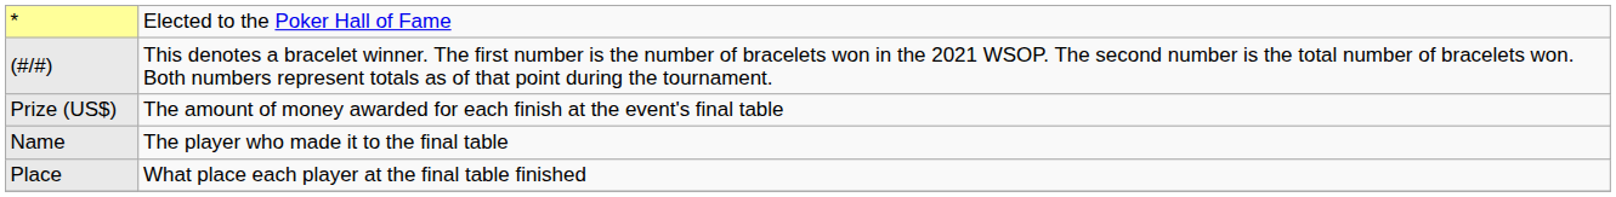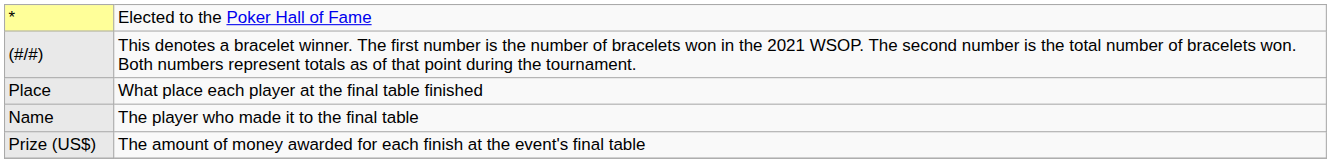rows swapped: Place <-> Prize (US$)
